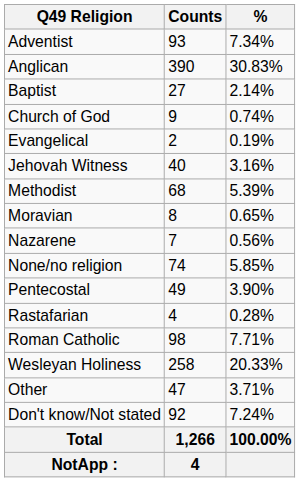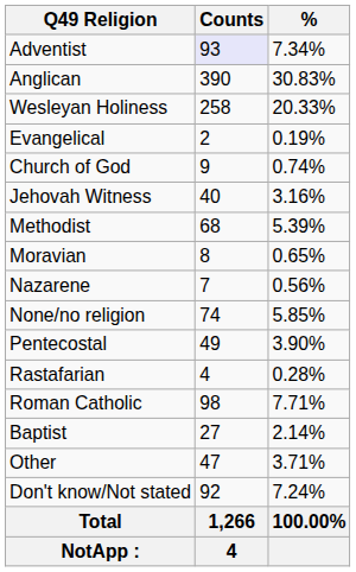Adventist | Counts: no background -> lavender background
rows swapped: Baptist <-> Wesleyan Holiness
rows swapped: Church of God <-> Evangelical
